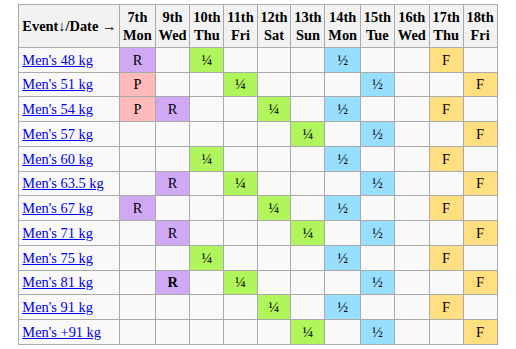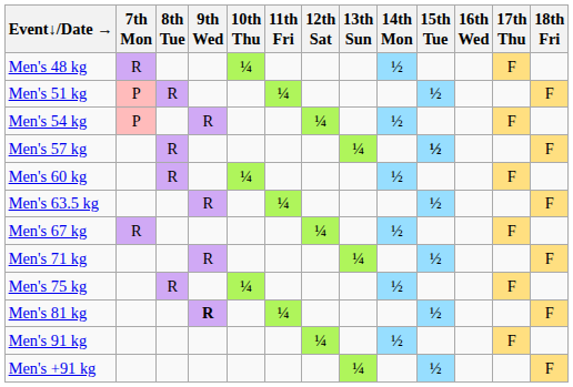+ column: 8th Tue | R | R | R | R
Men's 57 kg | 15th Tue: normal -> bold
